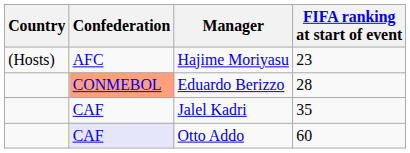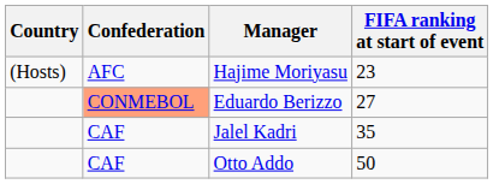Eduardo Berizzo | FIFA ranking at start of event: 28 -> 27
Otto Addo | Confederation: lavender background -> no background
Otto Addo | FIFA ranking at start of event: 60 -> 50
